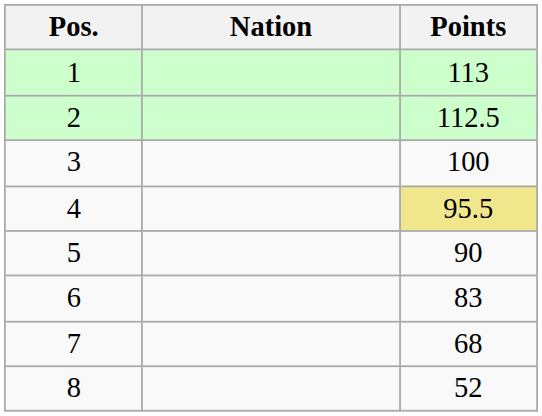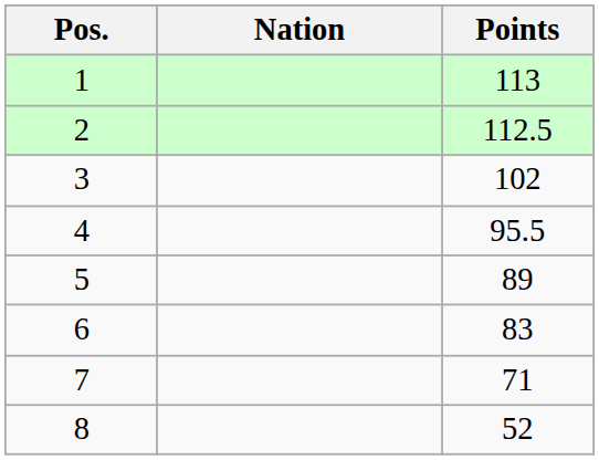3 | Points: 100 -> 102
4 | Points: khaki background -> no background
5 | Points: 90 -> 89
7 | Points: 68 -> 71
